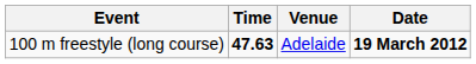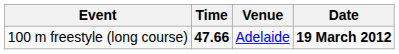100 m freestyle (long course) | Time: 47.63 -> 47.66
